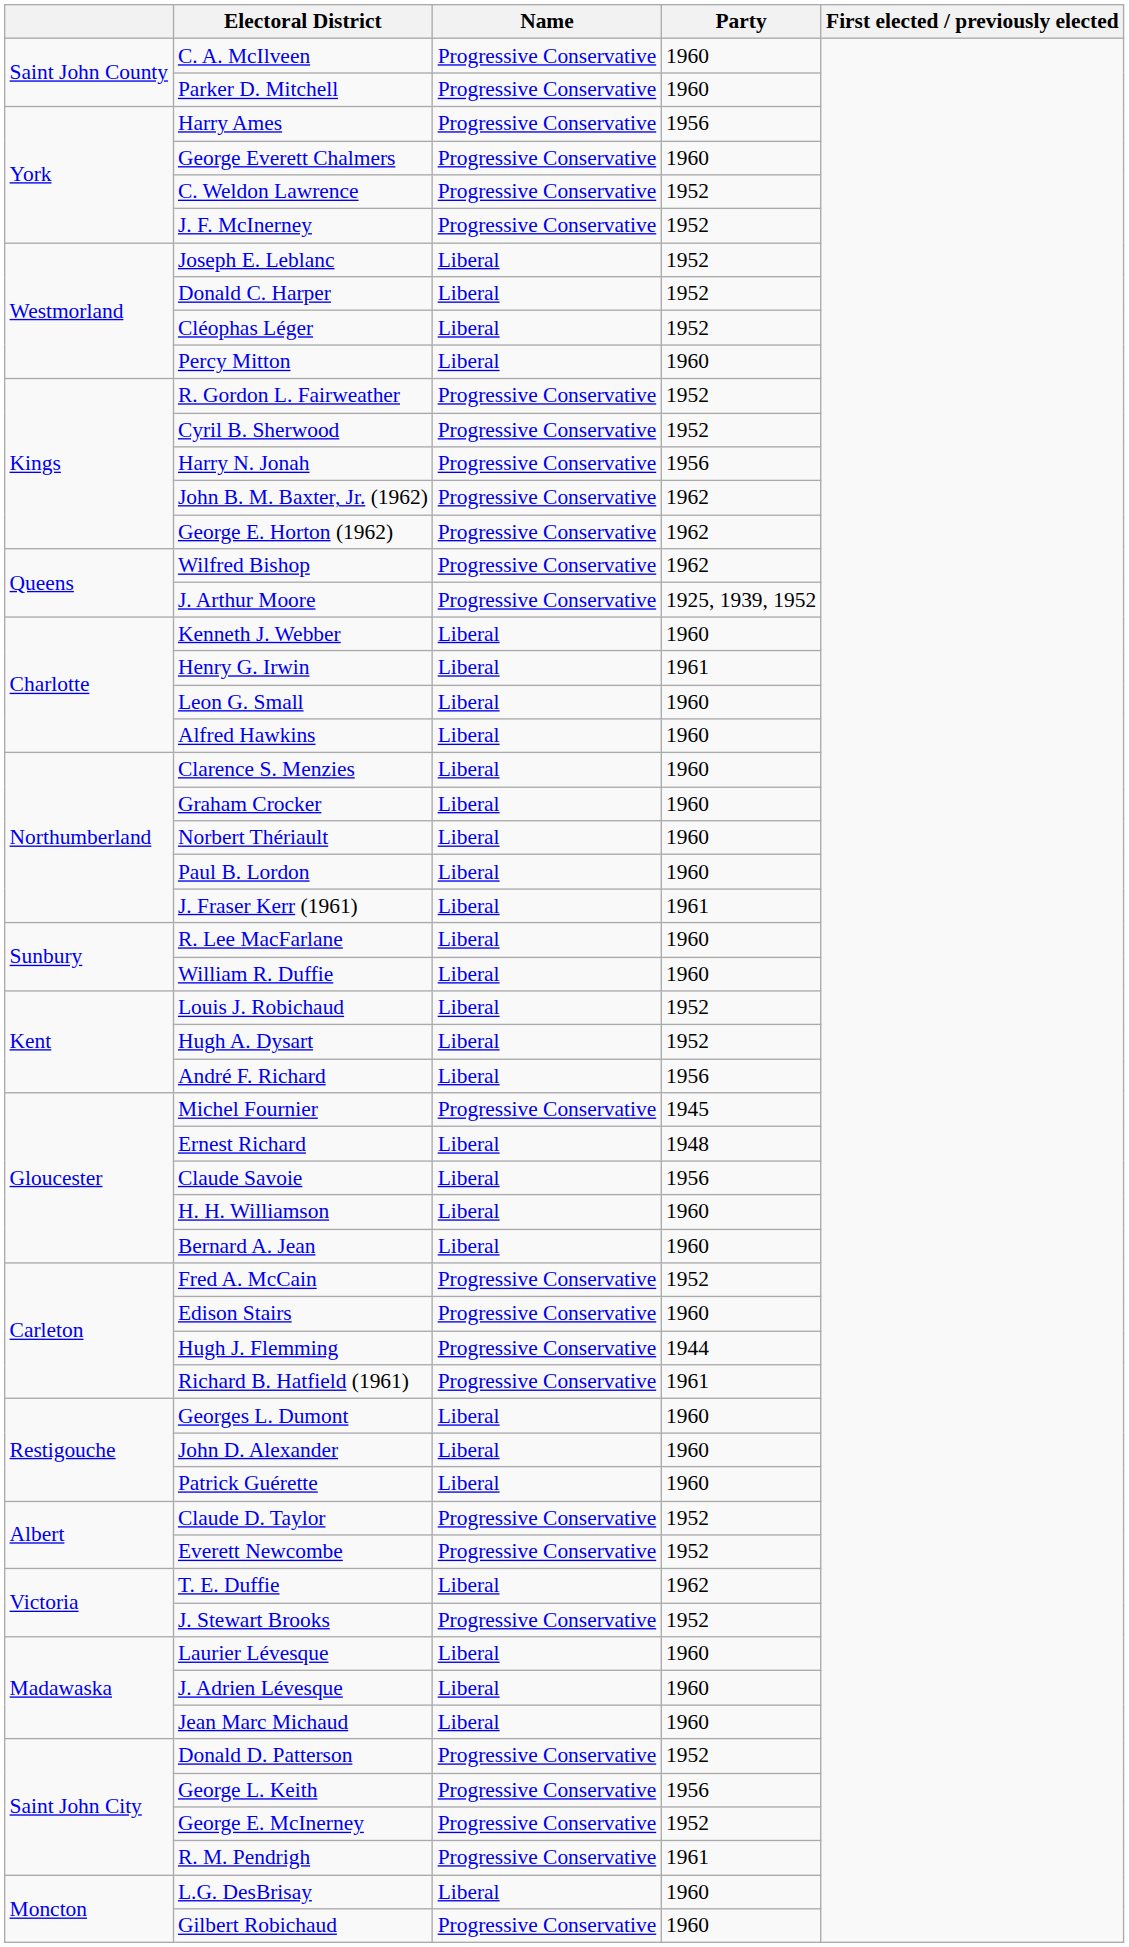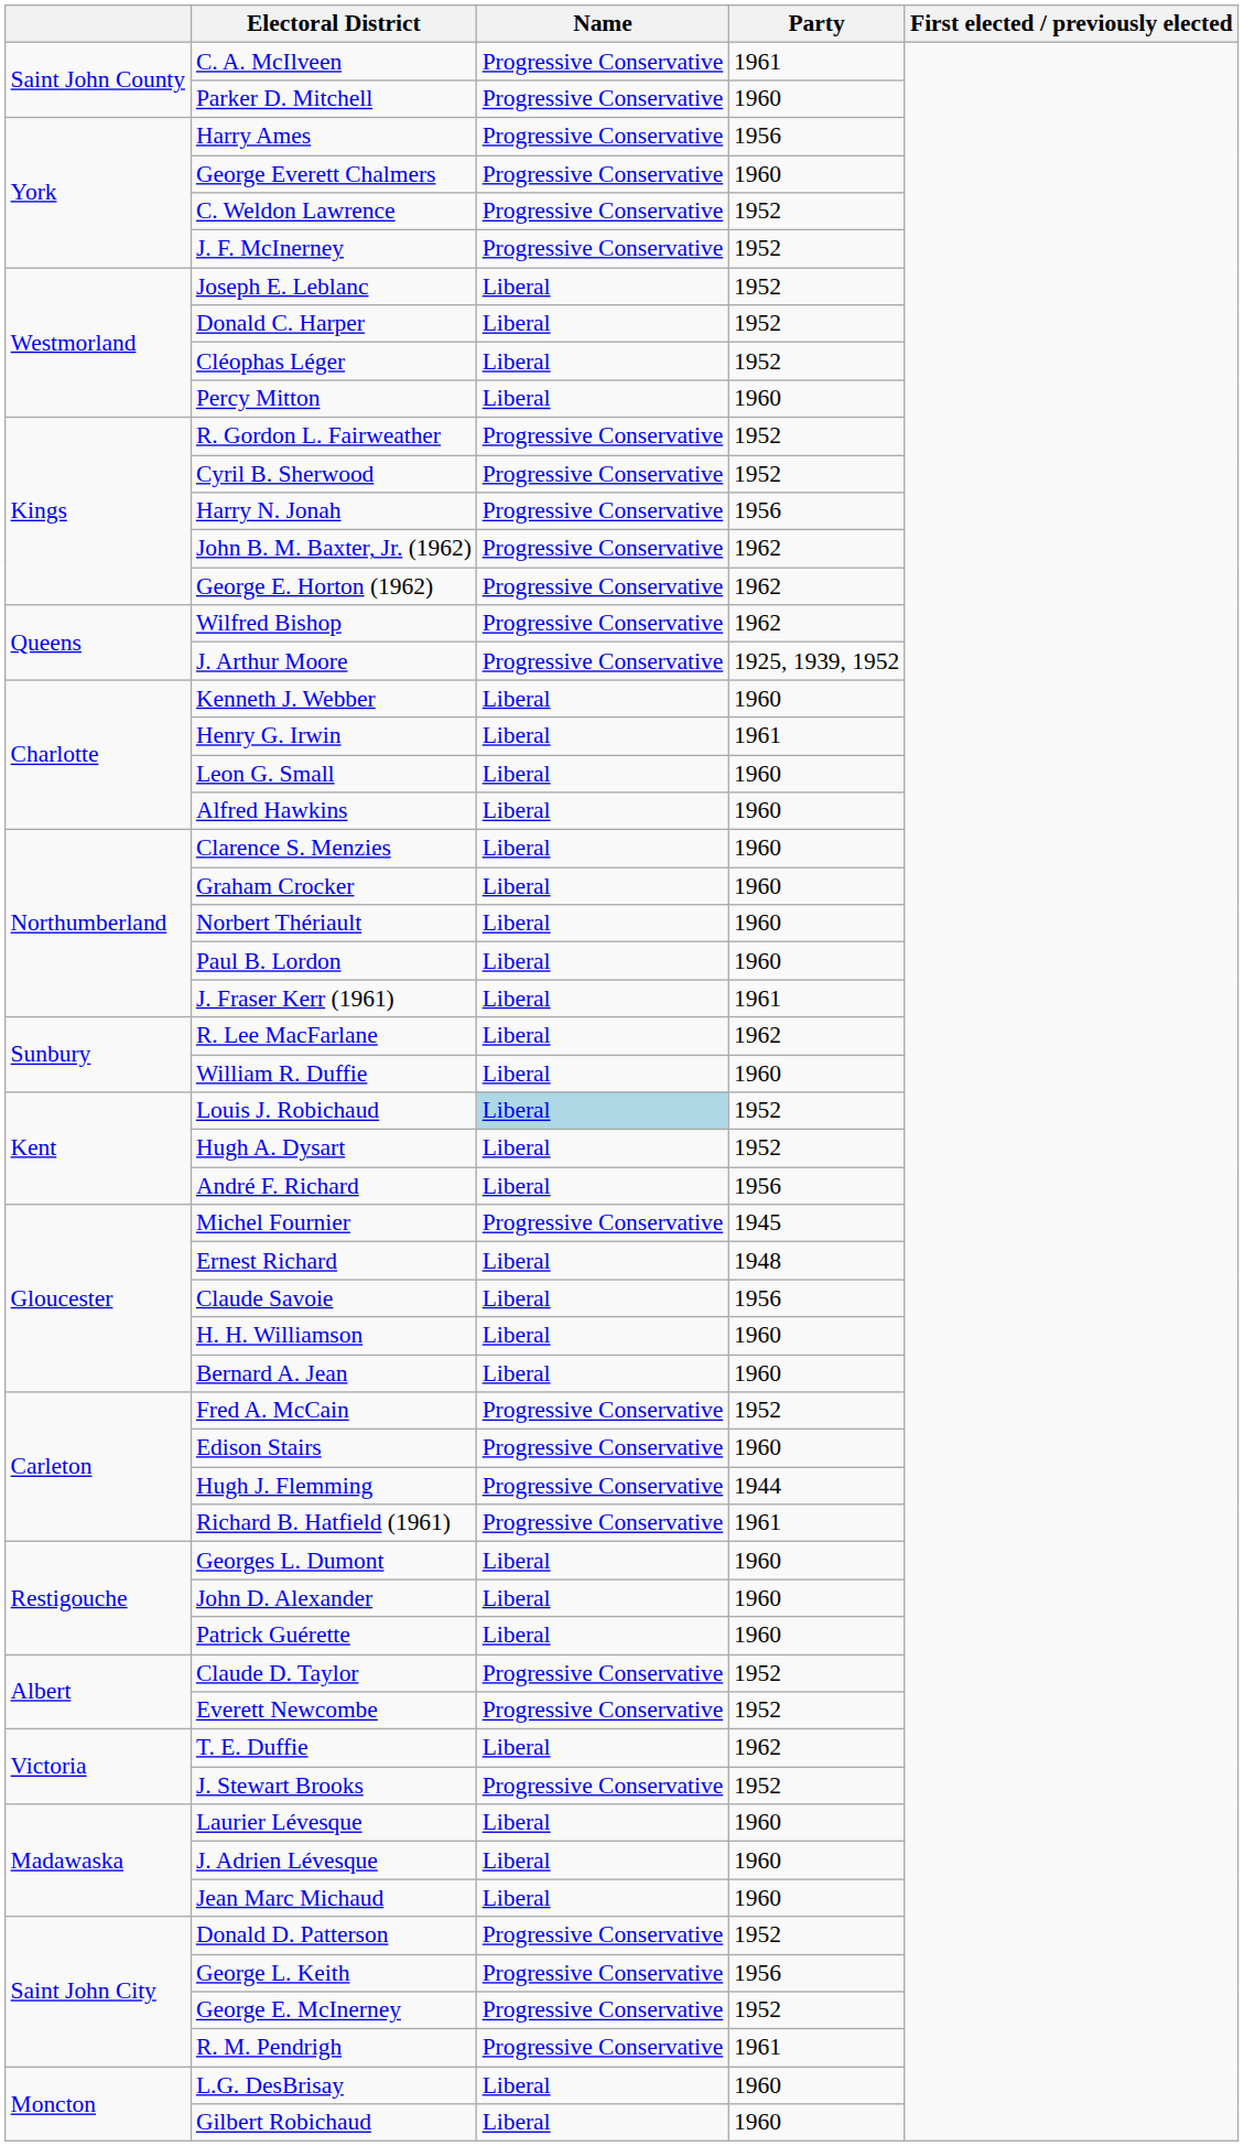C. A. McIlveen | Party: 1960 -> 1961
R. Lee MacFarlane | Party: 1960 -> 1962
Louis J. Robichaud | Name: no background -> lightblue background
Gilbert Robichaud | Name: Progressive Conservative -> Liberal
